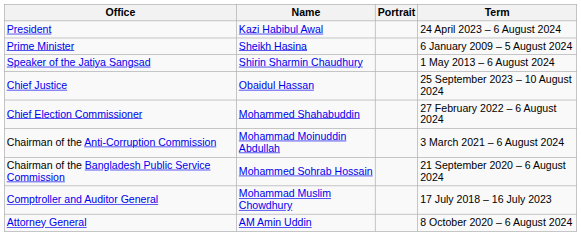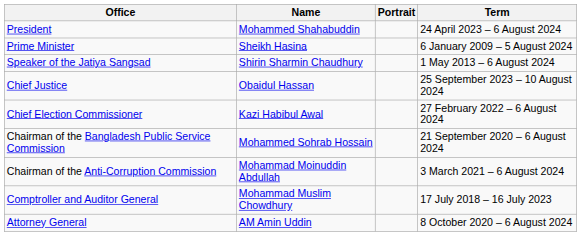President | Name: Kazi Habibul Awal -> Mohammed Shahabuddin
Chief Election Commissioner | Name: Mohammed Shahabuddin -> Kazi Habibul Awal
rows swapped: Chairman of the Bangladesh Public Service Commission <-> Chairman of the Anti-Corruption Commission
